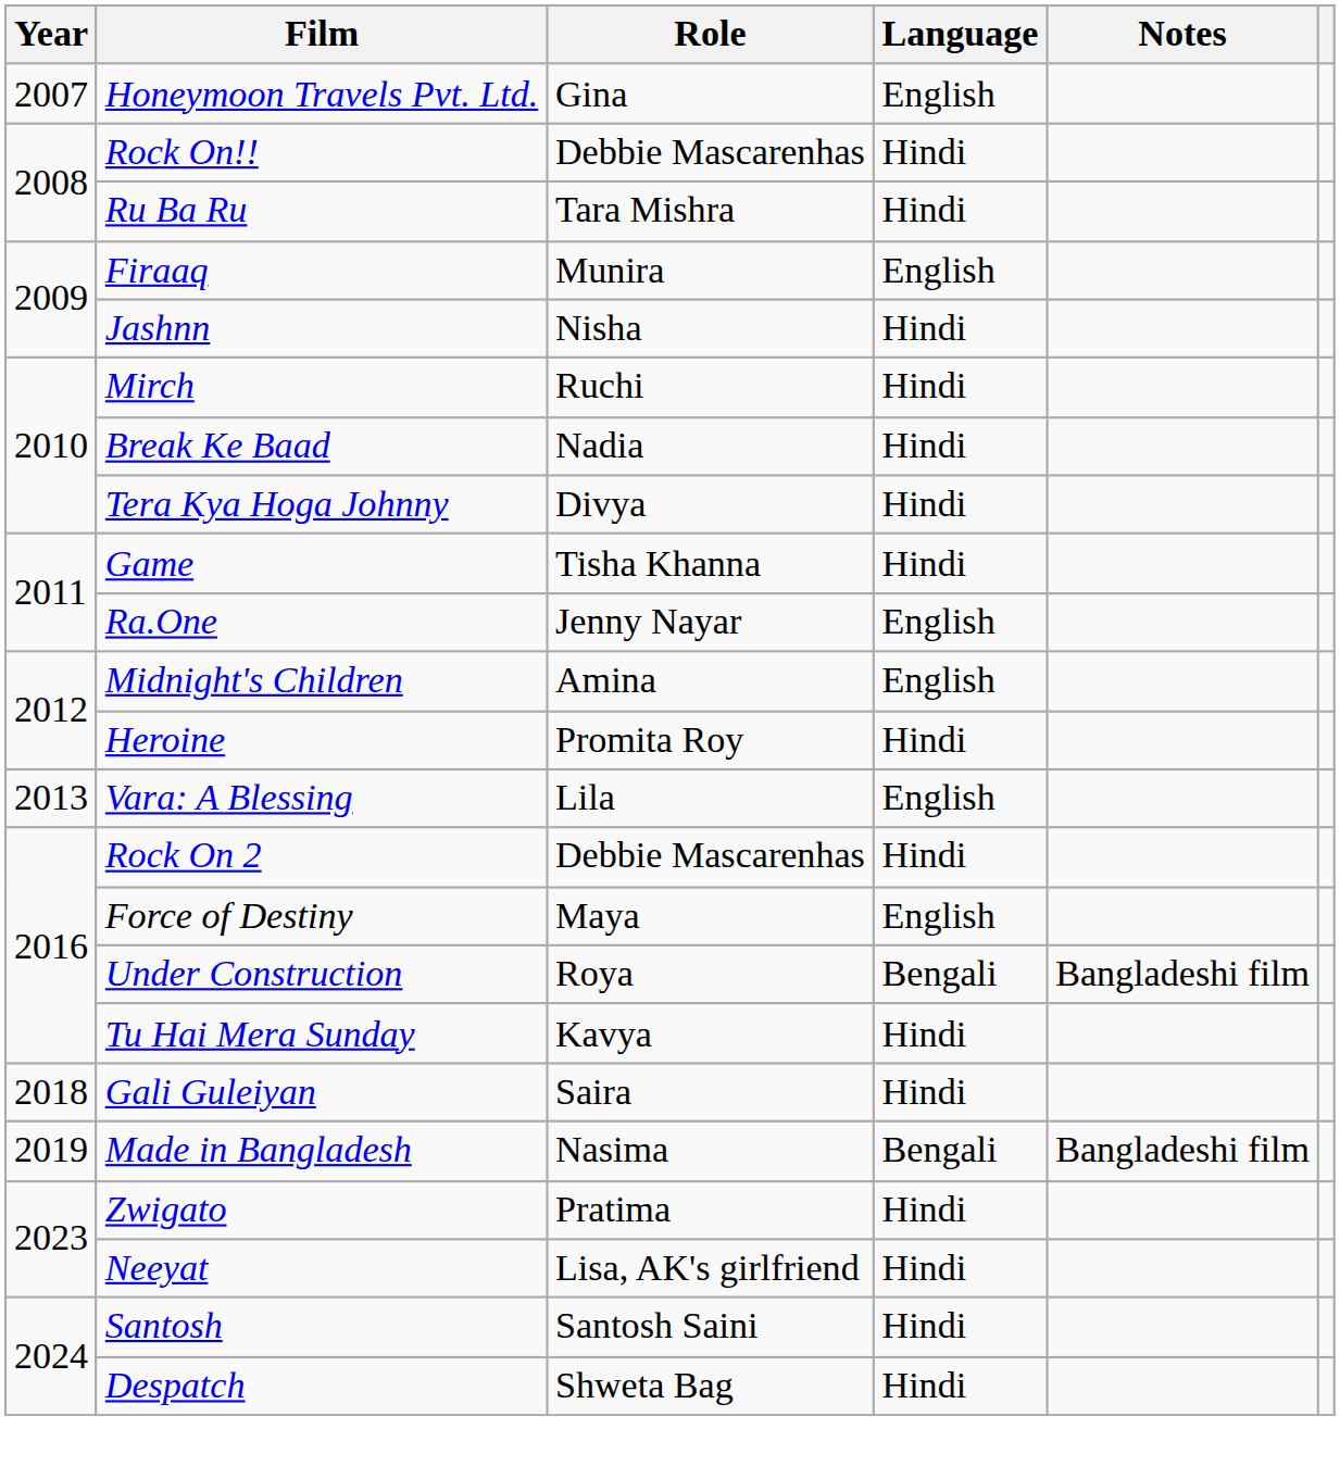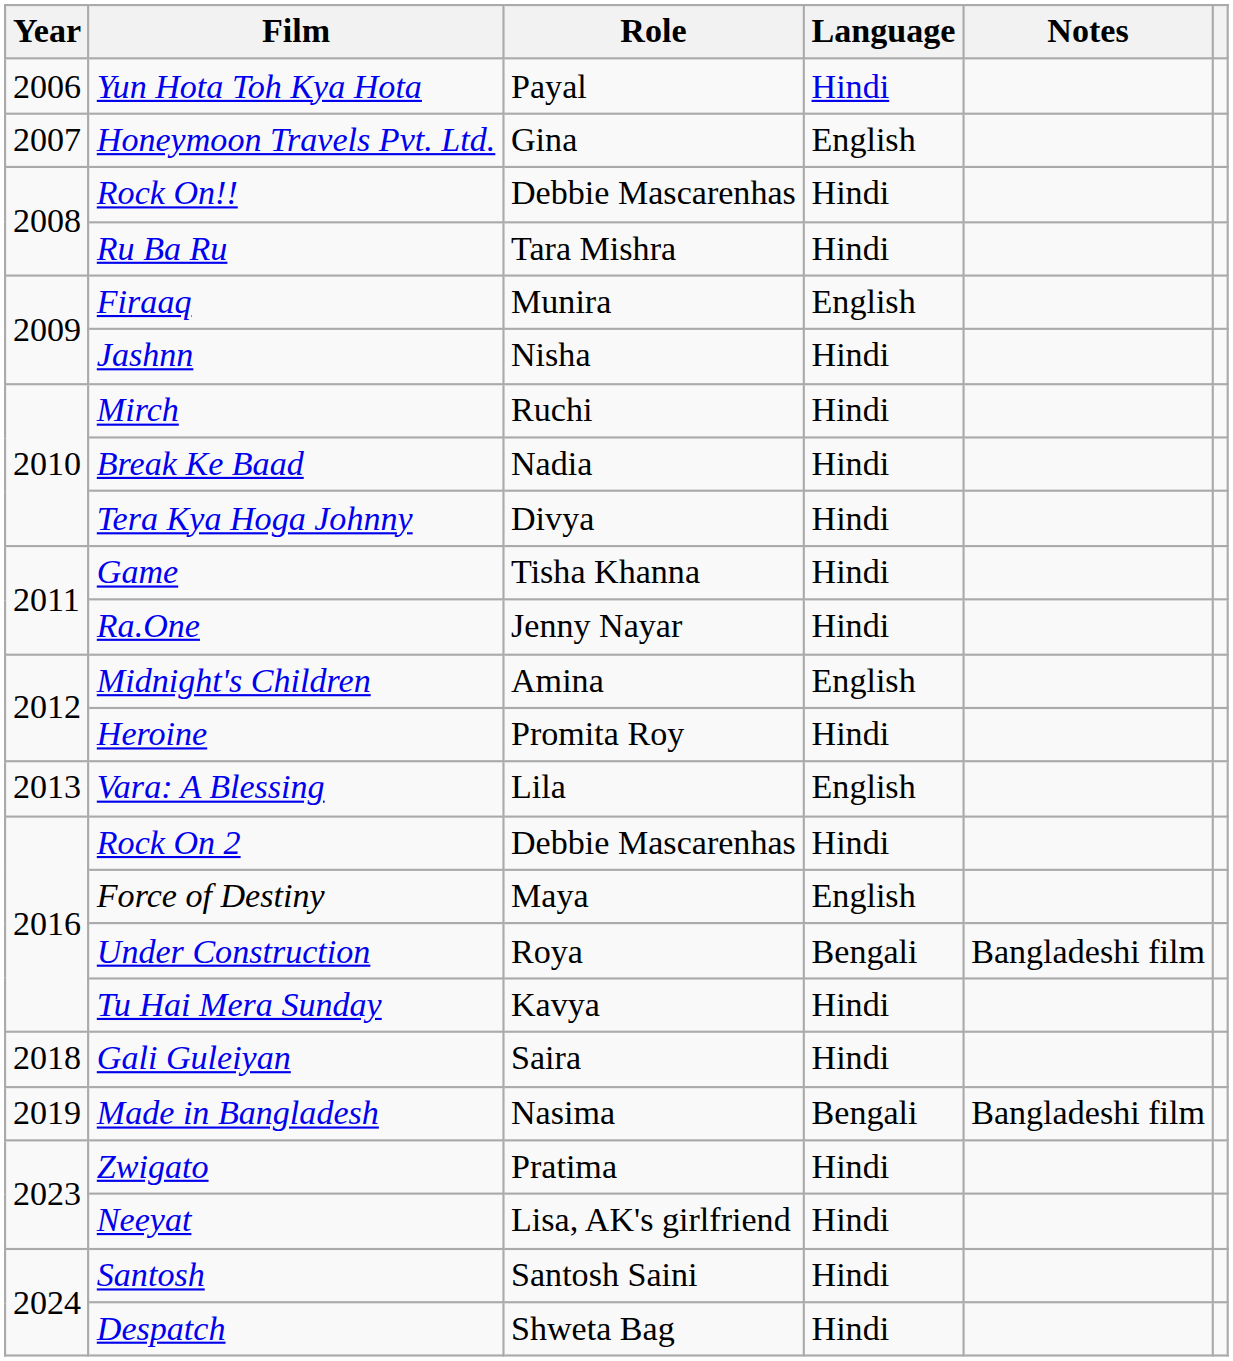+ row: 2006 | Yun Hota Toh Kya Hota | Payal | Hindi
Ra.One | Language: English -> Hindi
